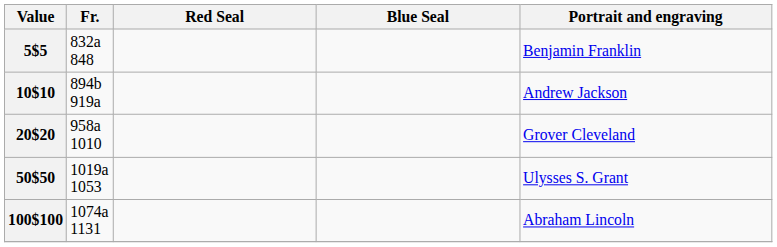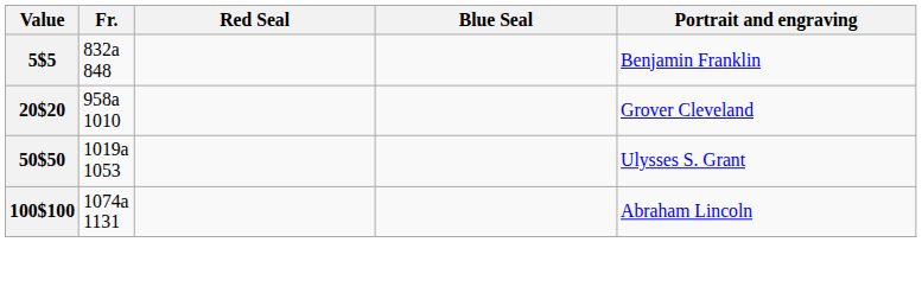- row: 10$10 | 894b 919a | Andrew Jackson
